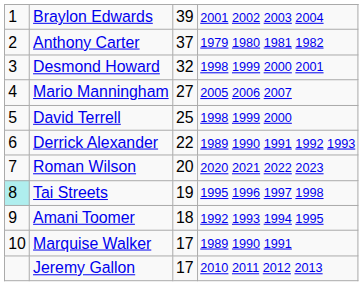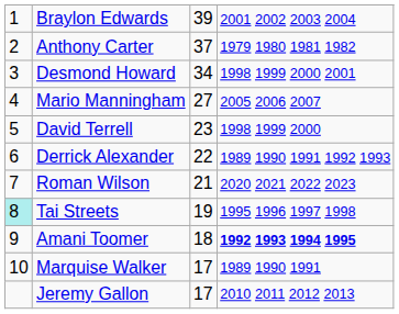Desmond Howard | column 3: 32 -> 34
David Terrell | column 3: 25 -> 23
Roman Wilson | column 3: 20 -> 21
Amani Toomer | column 4: normal -> bold
